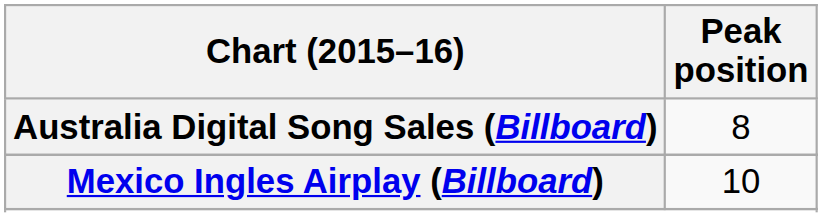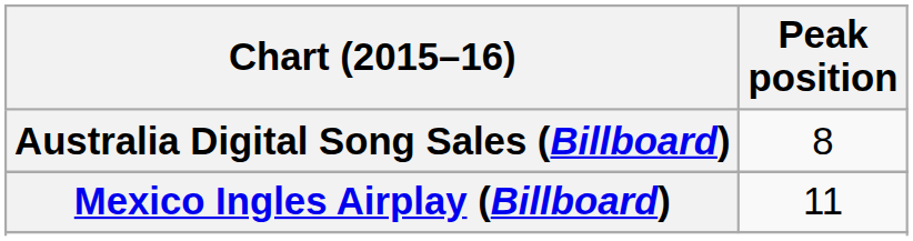Mexico Ingles Airplay (Billboard) | Peak position: 10 -> 11
